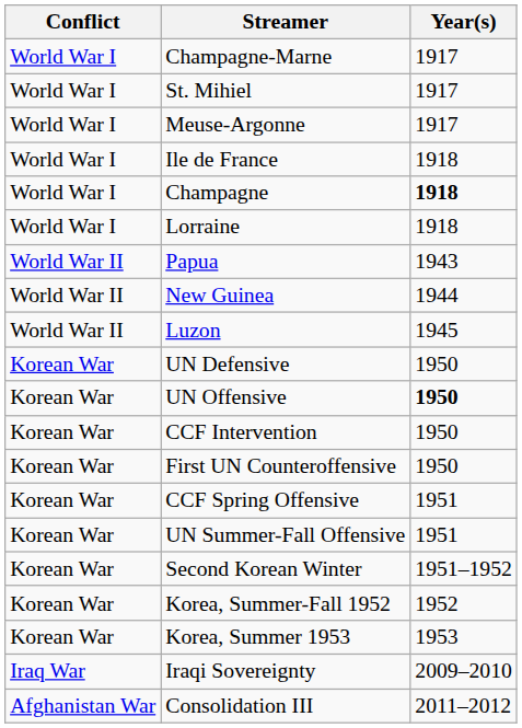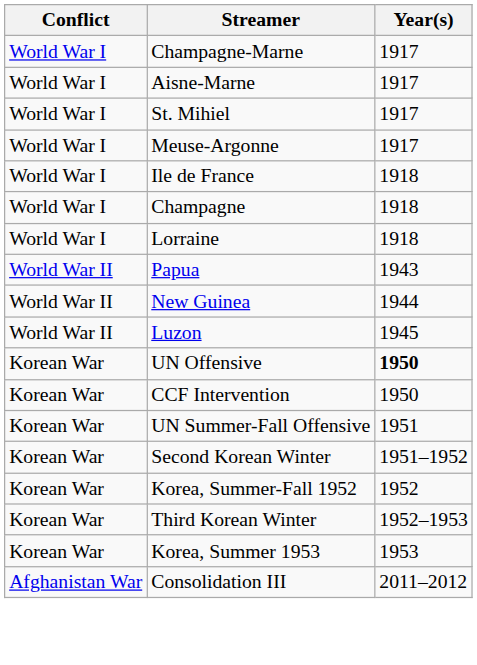+ row: World War I | Aisne-Marne | 1917
Champagne | Year(s): bold -> normal
- row: Korean War | UN Defensive | 1950
- row: Korean War | First UN Counteroffensive | 1950
- row: Korean War | CCF Spring Offensive | 1951
+ row: Korean War | Third Korean Winter | 1952–1953
- row: Iraq War | Iraqi Sovereignty | 2009–2010
